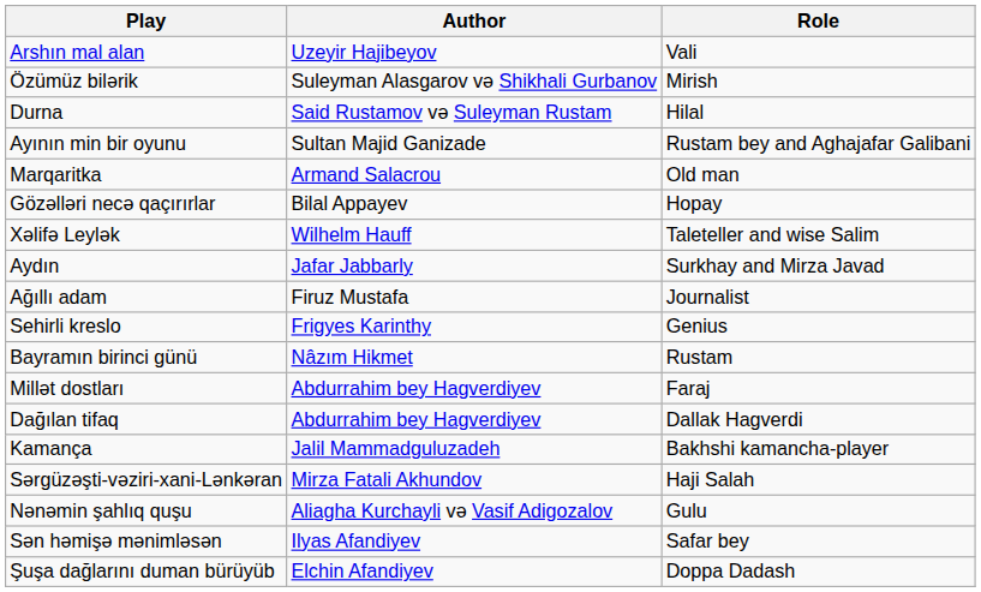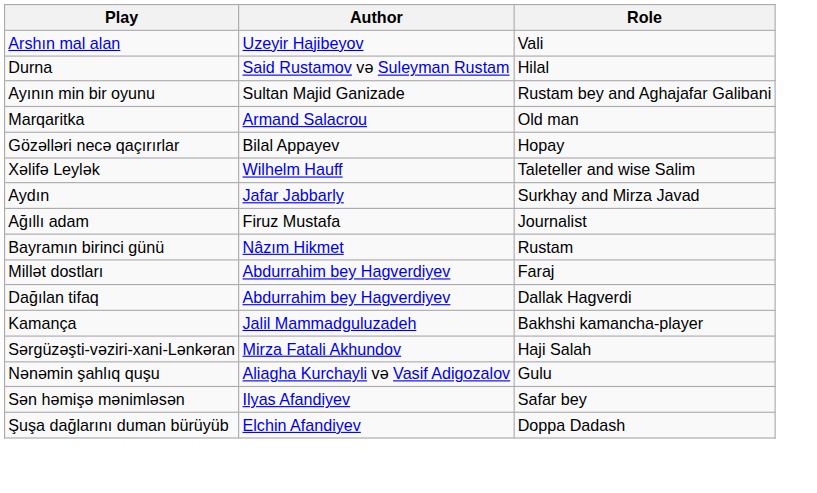- row: Özümüz bilərik | Suleyman Alasgarov və Shikhali Gurbanov | Mirish
- row: Sehirli kreslo | Frigyes Karinthy | Genius
